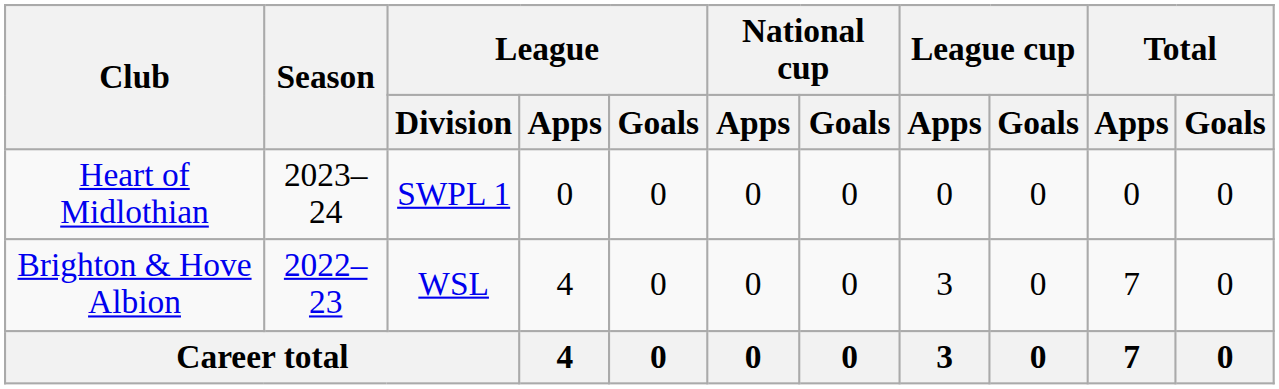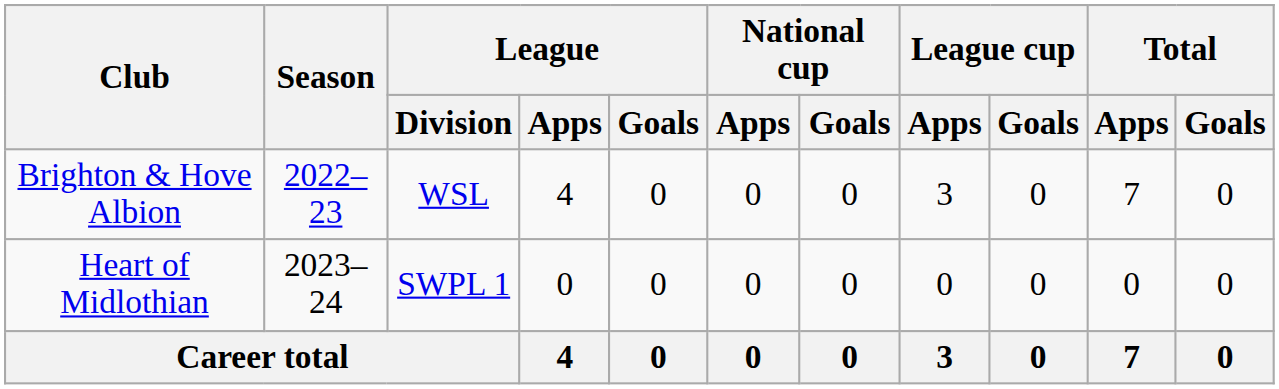rows swapped: Brighton & Hove Albion <-> Heart of Midlothian
